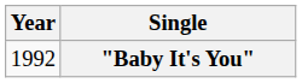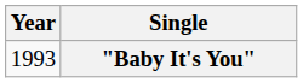"Baby It's You" | Year: 1992 -> 1993
